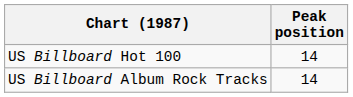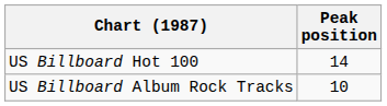US Billboard Album Rock Tracks | Peak position: 14 -> 10
